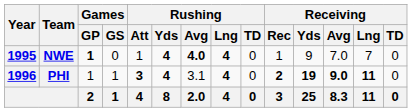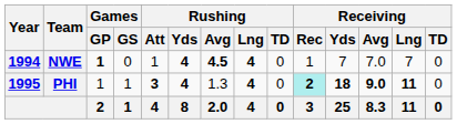NWE | Year: 1995 -> 1994
NWE | Rushing / Avg: 4.0 -> 4.5
NWE | Receiving / Yds: 9 -> 7
PHI | Year: 1996 -> 1995
PHI | Rushing / Avg: 3.1 -> 1.3
PHI | Receiving / Rec: no background -> paleturquoise background
PHI | Receiving / Yds: 19 -> 18
